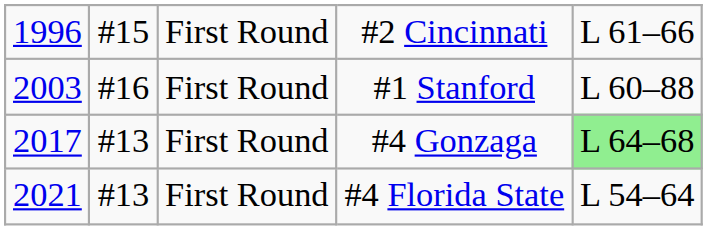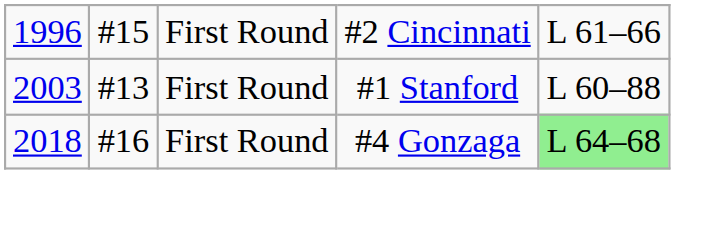#1 Stanford | column 2: #16 -> #13
#4 Gonzaga | column 1: 2017 -> 2018
#4 Gonzaga | column 2: #13 -> #16
- row: 2021 | #13 | First Round | #4 Florida State | L 54–64
